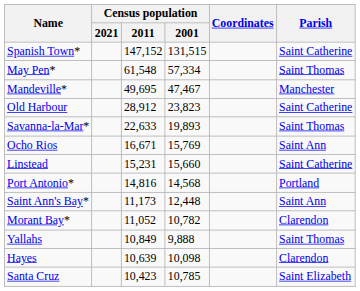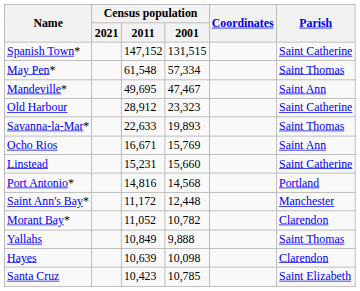Mandeville* | Parish: Manchester -> Saint Ann
Old Harbour | Census population / 2001: 23,823 -> 23,323
Saint Ann's Bay* | Census population / 2011: 11,173 -> 11,172
Saint Ann's Bay* | Parish: Saint Ann -> Manchester
